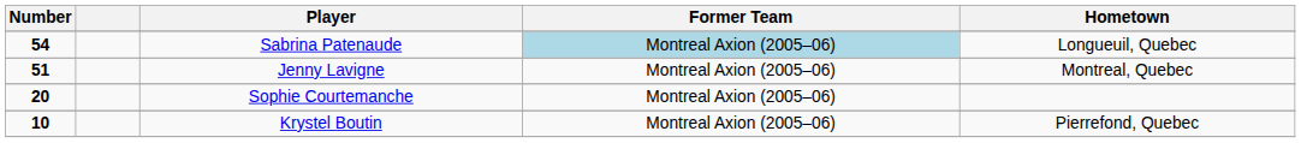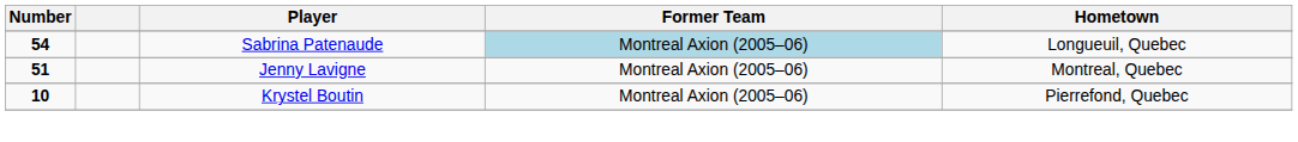- row: 20 | Sophie Courtemanche | Montreal Axion (2005–06)
